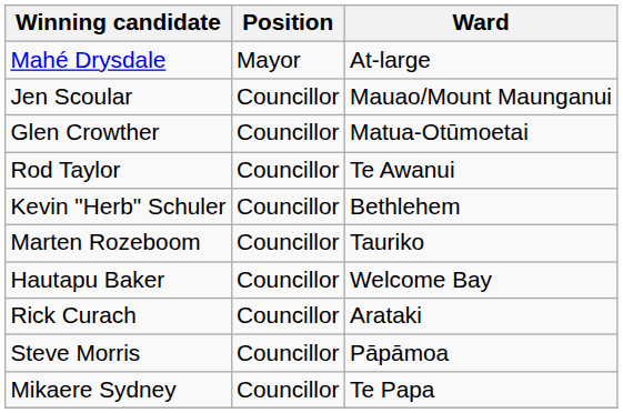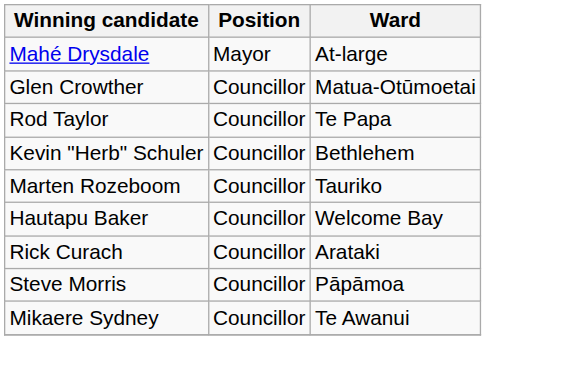- row: Jen Scoular | Councillor | Mauao/Mount Maunganui
Rod Taylor | Ward: Te Awanui -> Te Papa
Mikaere Sydney | Ward: Te Papa -> Te Awanui
